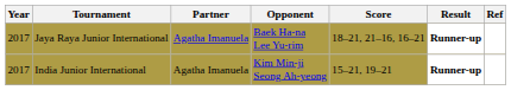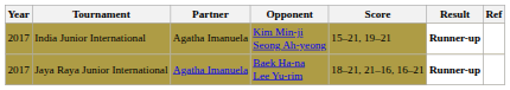rows swapped: Jaya Raya Junior International <-> India Junior International
